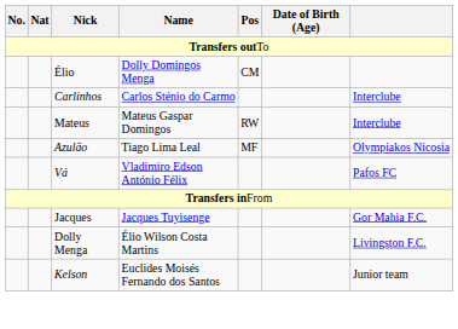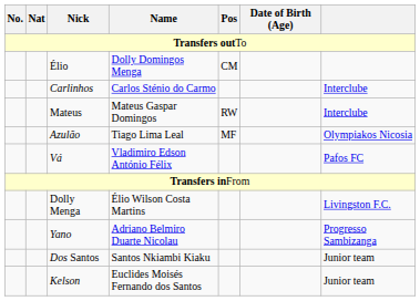- row: Jacques | Jacques Tuyisenge | Gor Mahia F.C.
+ row: Yano | Adriano Belmiro Duarte Nicolau | Progresso Sambizanga
+ row: Dos Santos | Santos Nkiambi Kiaku | Junior team
